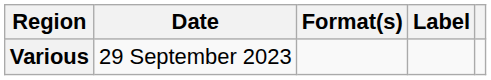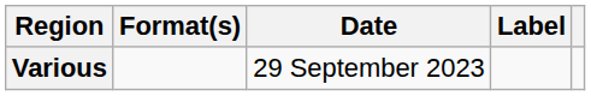columns swapped: Date <-> Format(s)
